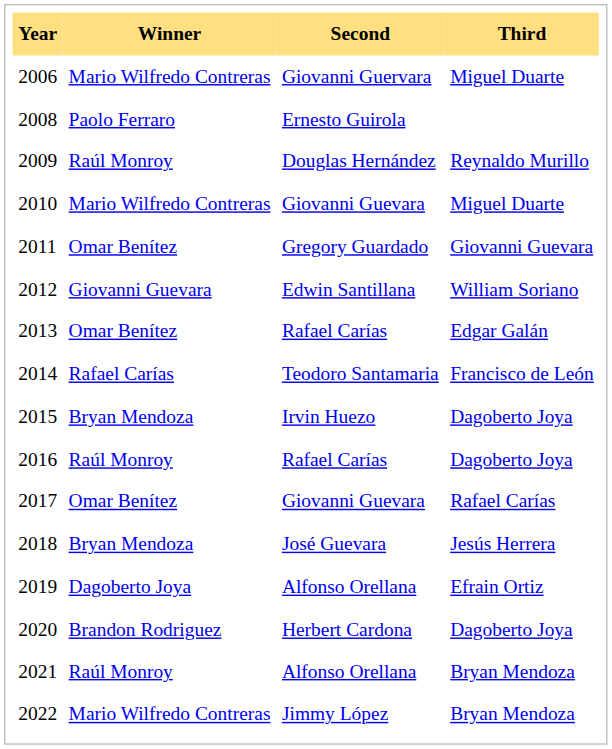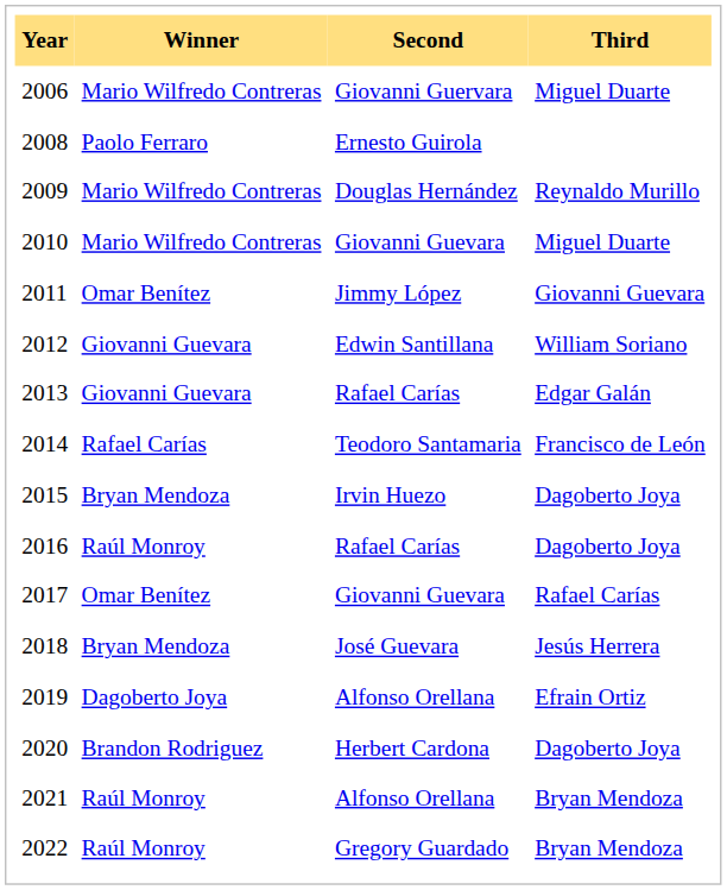2009 | Winner: Raúl Monroy -> Mario Wilfredo Contreras
2011 | Second: Gregory Guardado -> Jimmy López
2013 | Winner: Omar Benítez -> Giovanni Guevara
2022 | Winner: Mario Wilfredo Contreras -> Raúl Monroy
2022 | Second: Jimmy López -> Gregory Guardado
